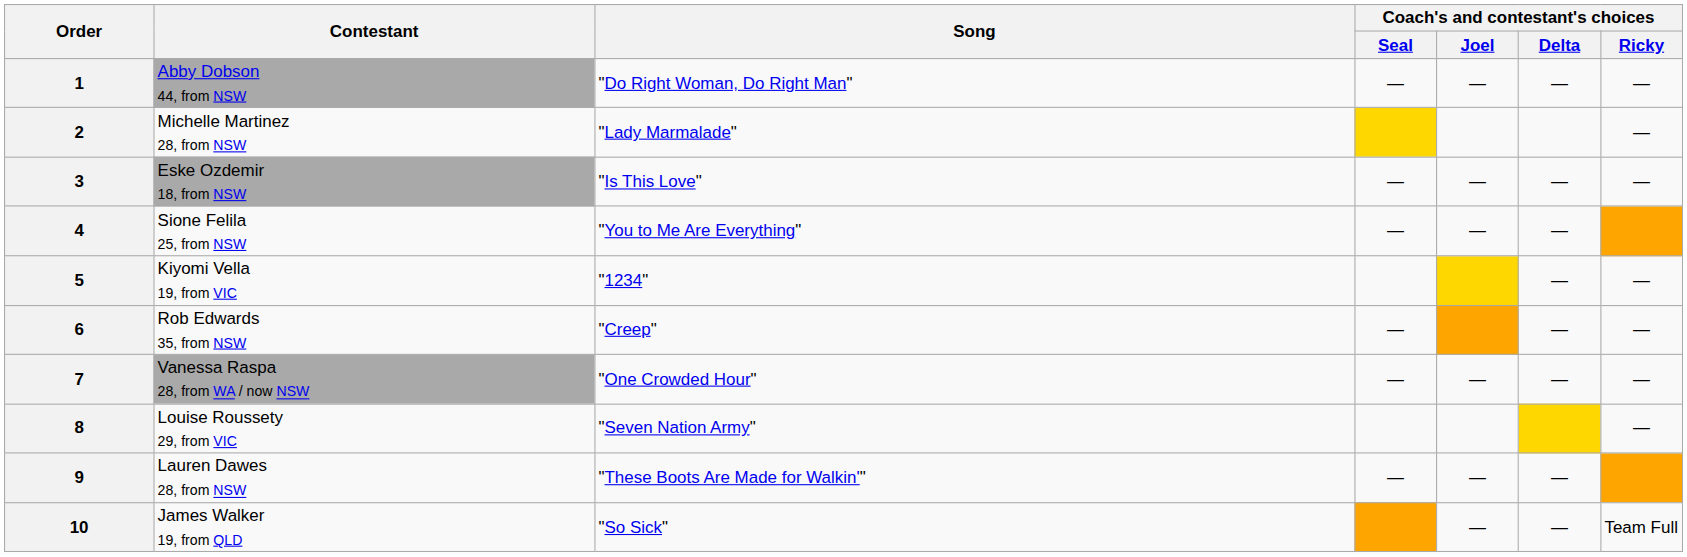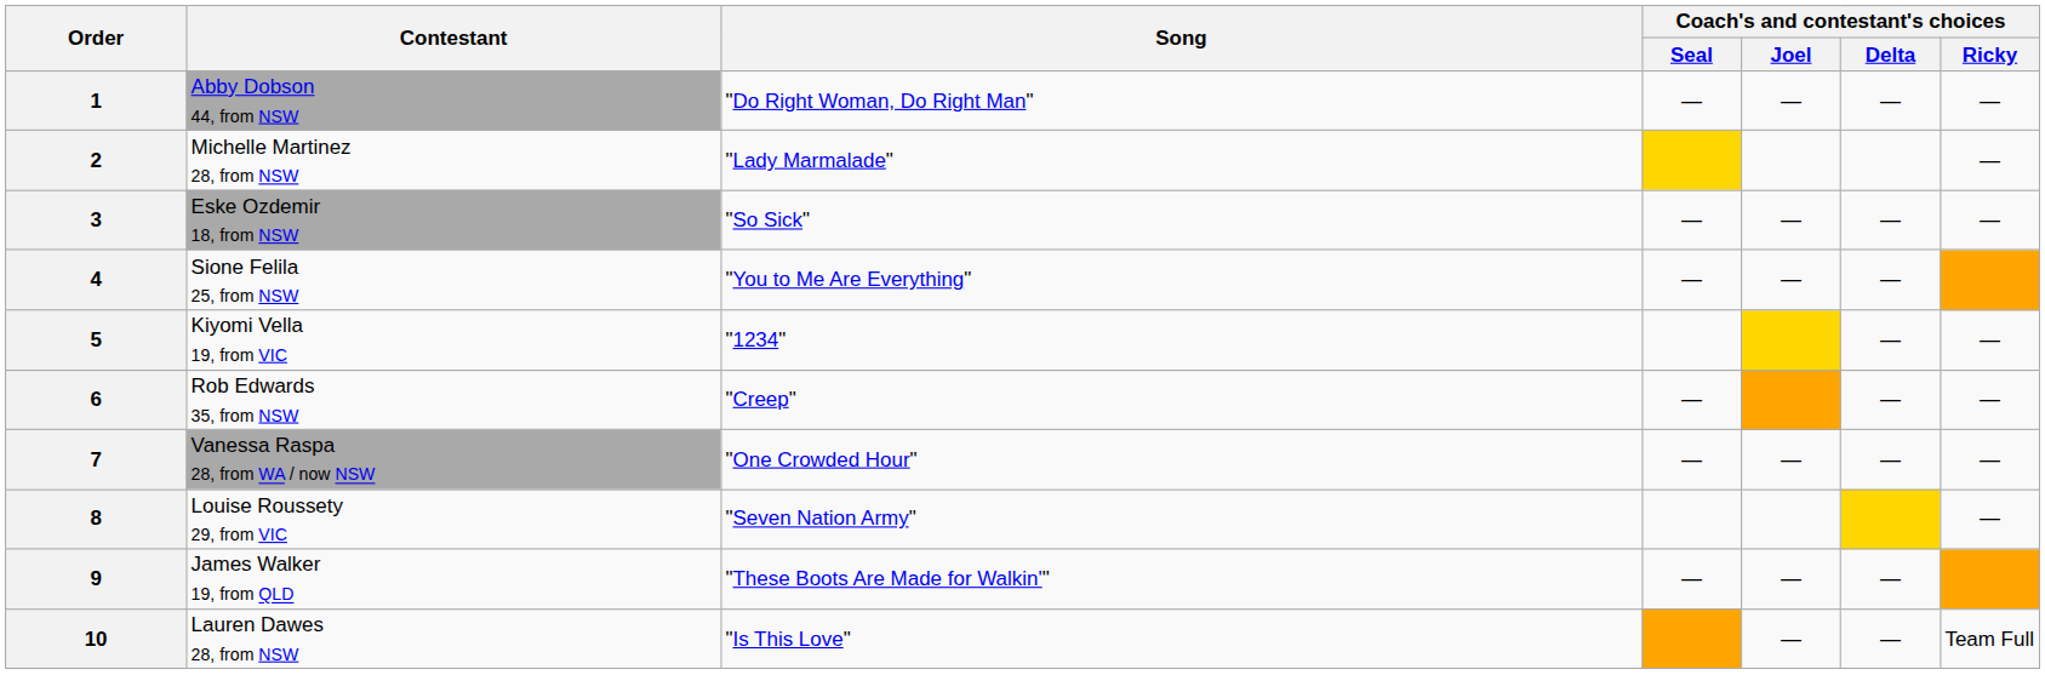3 | Song: "Is This Love" -> "So Sick"
9 | Contestant: Lauren Dawes 28, from NSW -> James Walker 19, from QLD
10 | Contestant: James Walker 19, from QLD -> Lauren Dawes 28, from NSW
10 | Song: "So Sick" -> "Is This Love"
